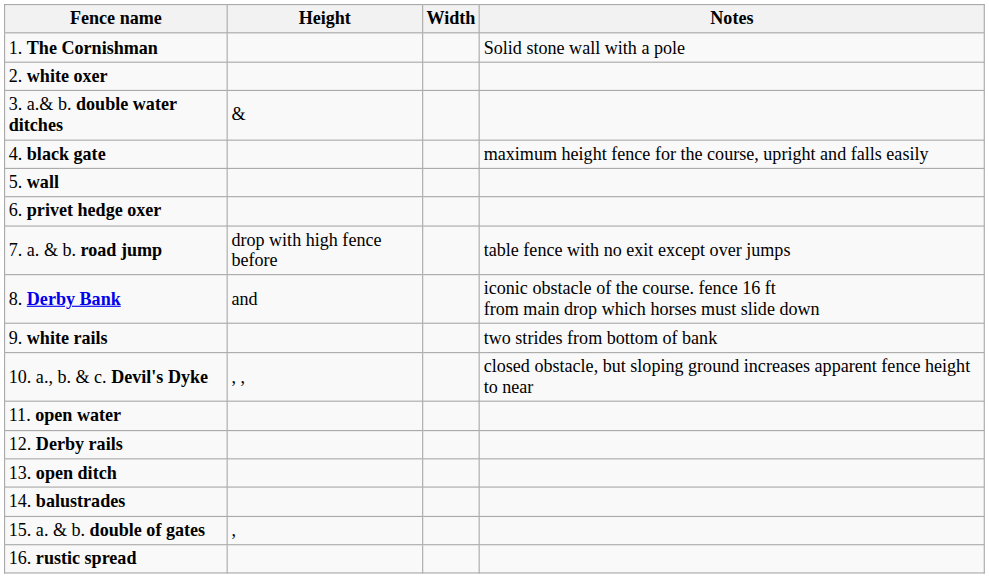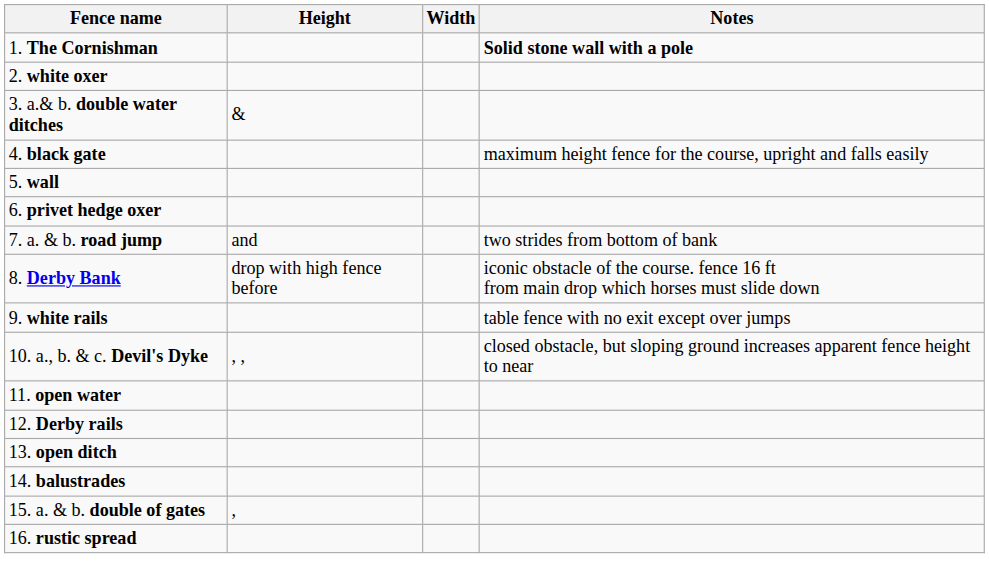1. The Cornishman | Notes: normal -> bold
7. a. & b. road jump | Height: drop with high fence before -> and
7. a. & b. road jump | Notes: table fence with no exit except over jumps -> two strides from bottom of bank
8. Derby Bank | Height: and -> drop with high fence before
9. white rails | Notes: two strides from bottom of bank -> table fence with no exit except over jumps
